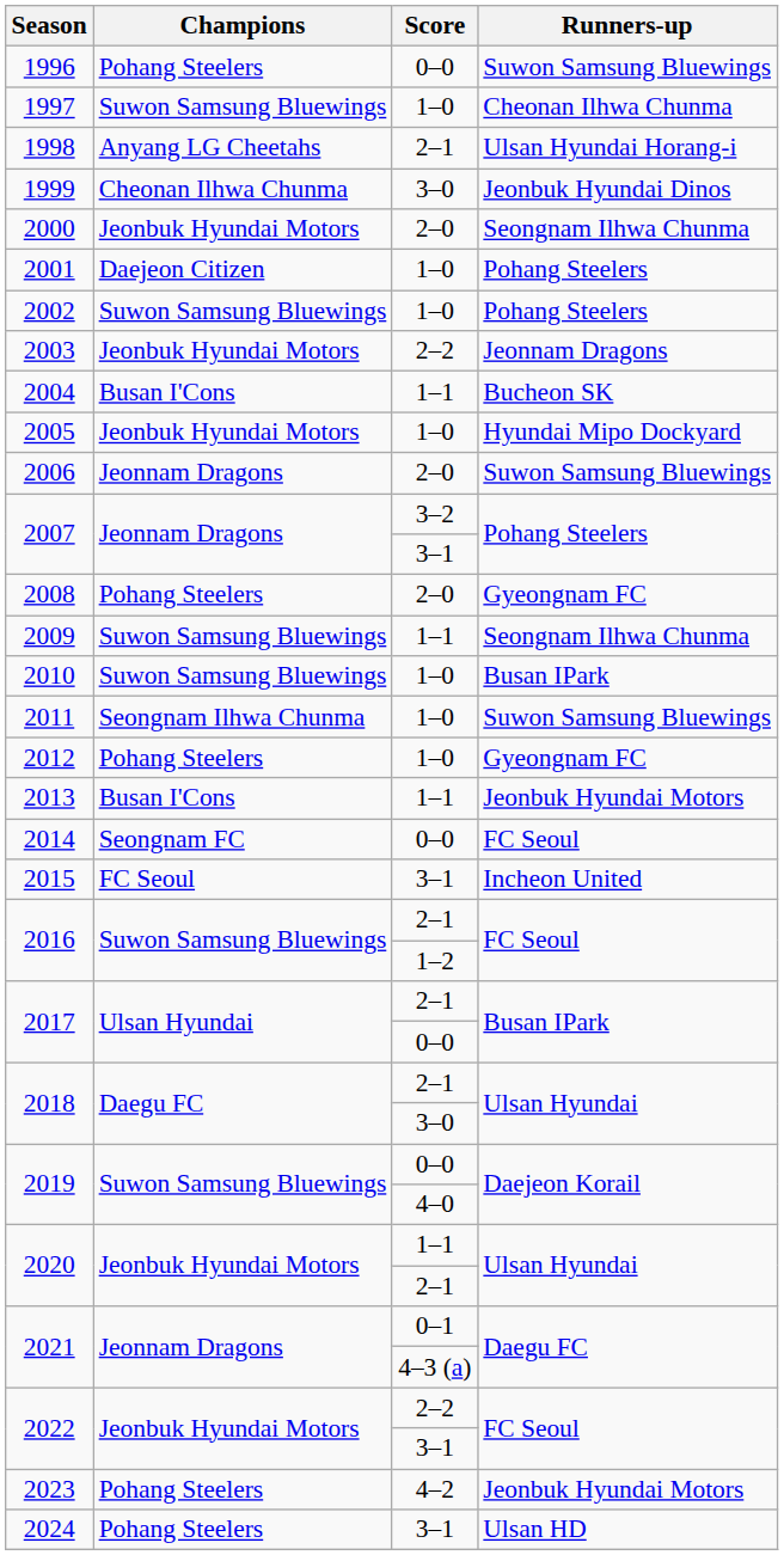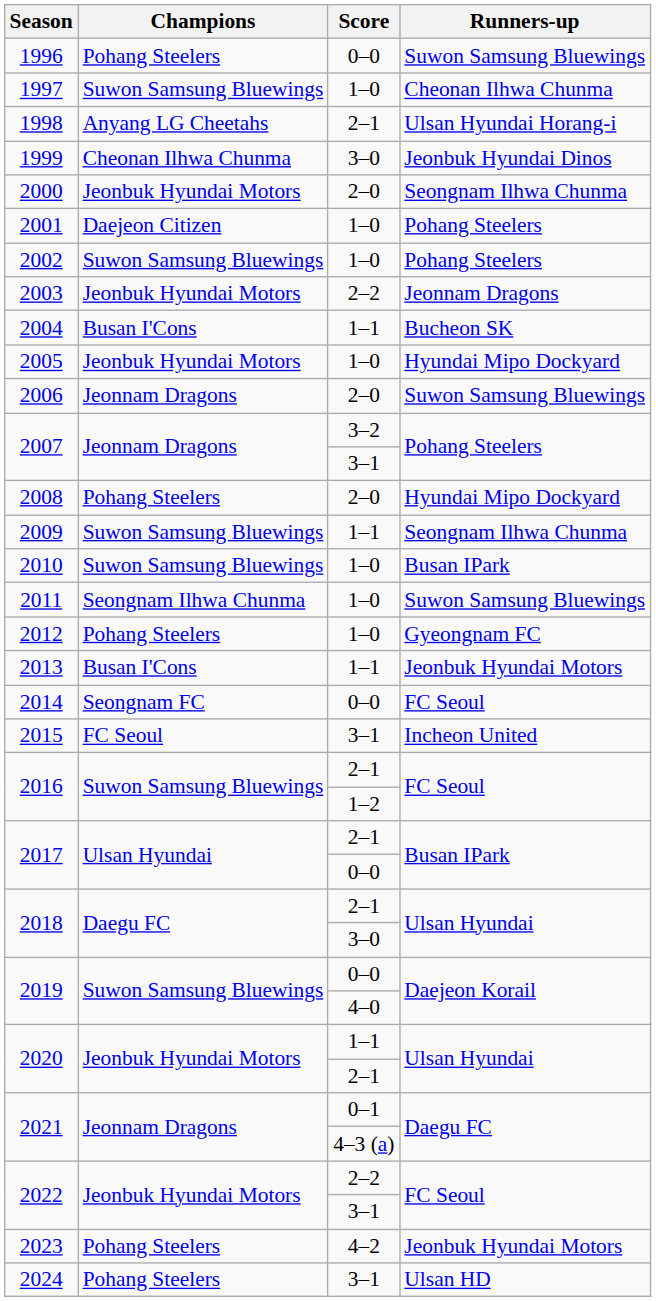2008 | Runners-up: Gyeongnam FC -> Hyundai Mipo Dockyard
